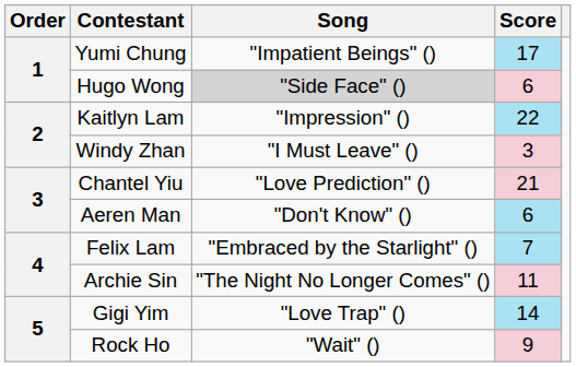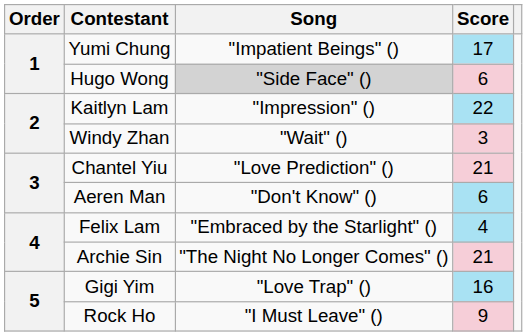Windy Zhan | Song: "I Must Leave" () -> "Wait" ()
Felix Lam | Score: 7 -> 4
Archie Sin | Score: 11 -> 21
Gigi Yim | Score: 14 -> 16
Rock Ho | Song: "Wait" () -> "I Must Leave" ()
